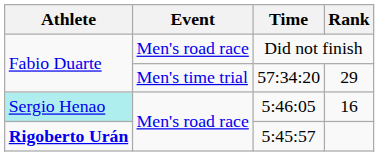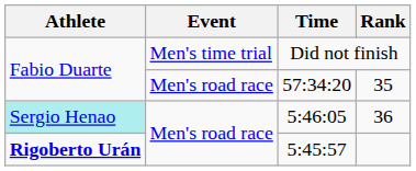Did not finish | Event: Men's road race -> Men's time trial
57:34:20 | Event: Men's time trial -> Men's road race
57:34:20 | Rank: 29 -> 35
5:46:05 | Rank: 16 -> 36
